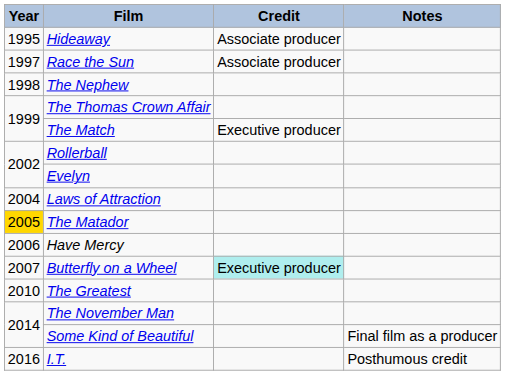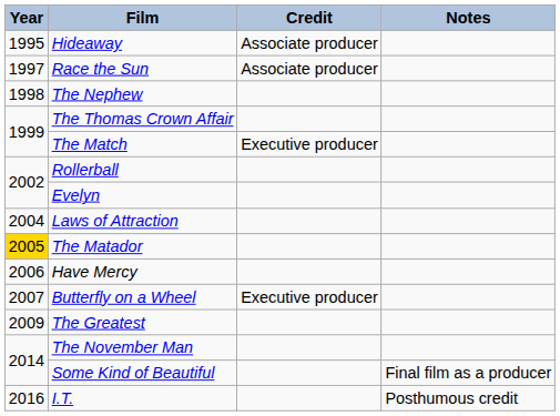Butterfly on a Wheel | Credit: paleturquoise background -> no background
The Greatest | Year: 2010 -> 2009
